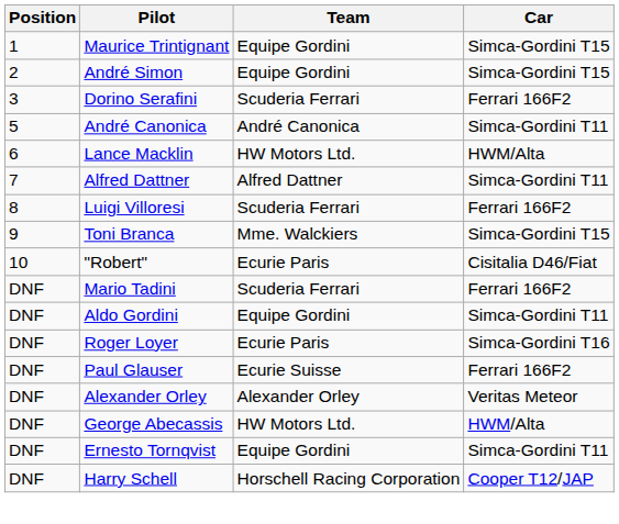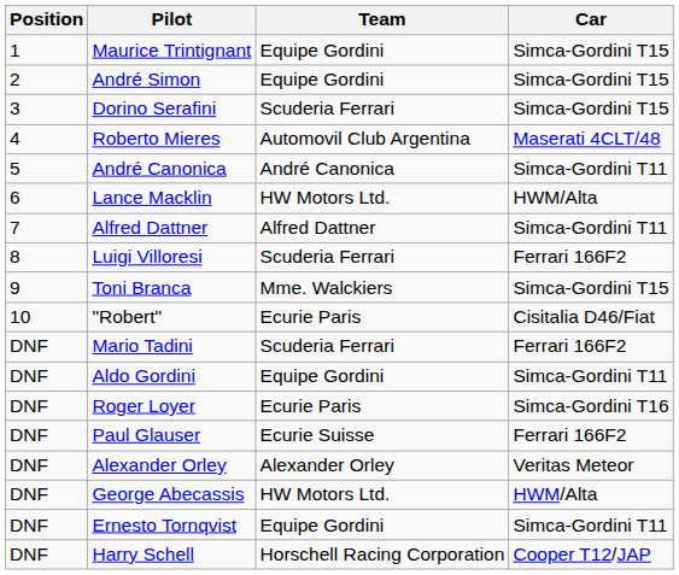Dorino Serafini | Car: Ferrari 166F2 -> Simca-Gordini T15
+ row: 4 | Roberto Mieres | Automovil Club Argentina | Maserati 4CLT/48
